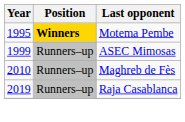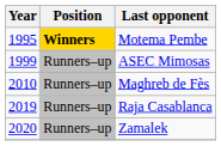+ row: 2020 | Runners–up | Zamalek
